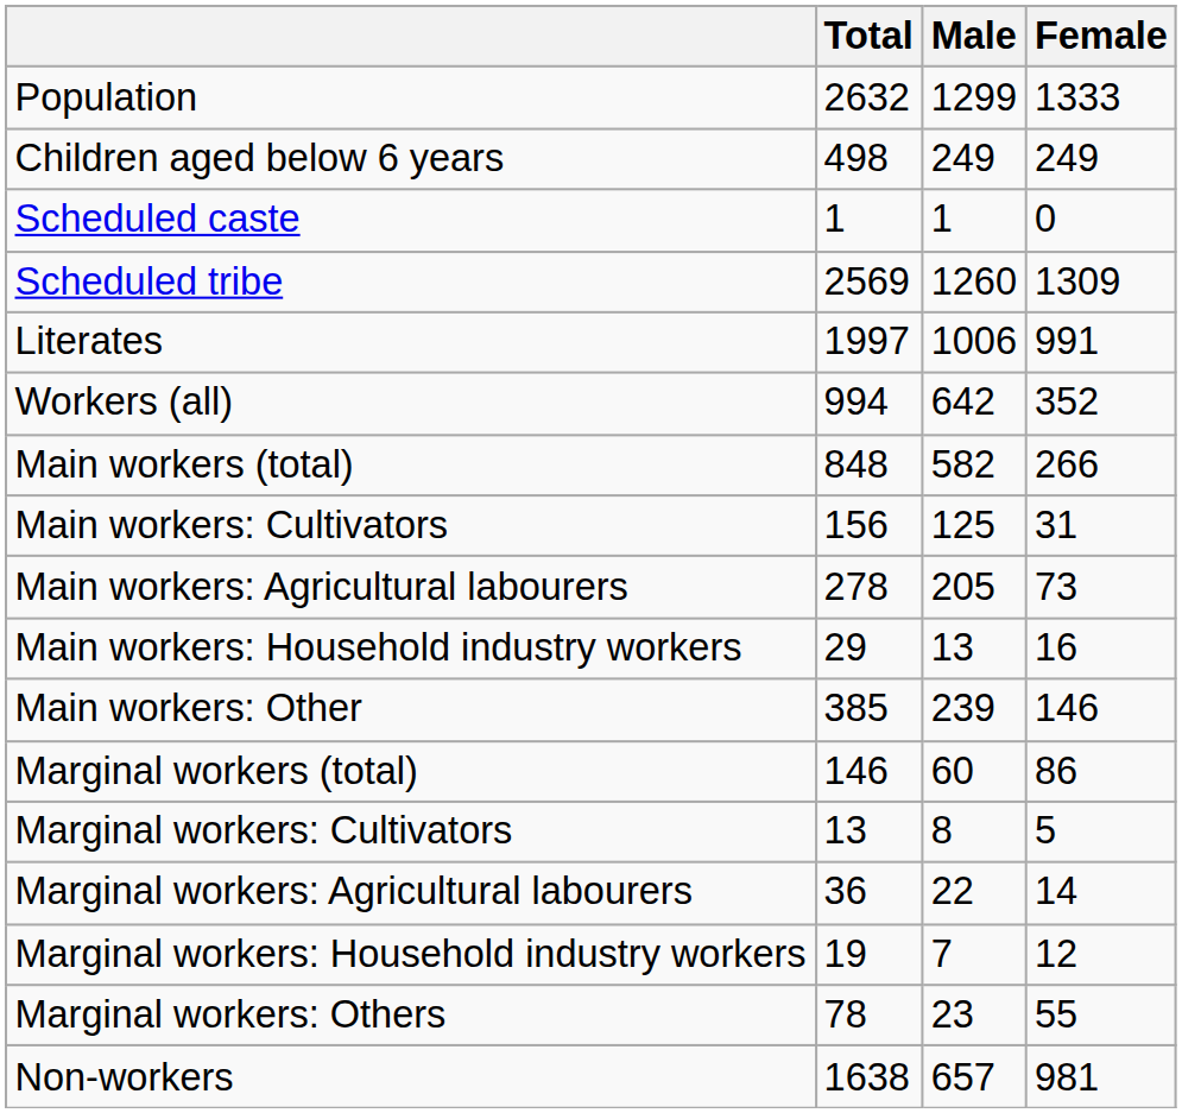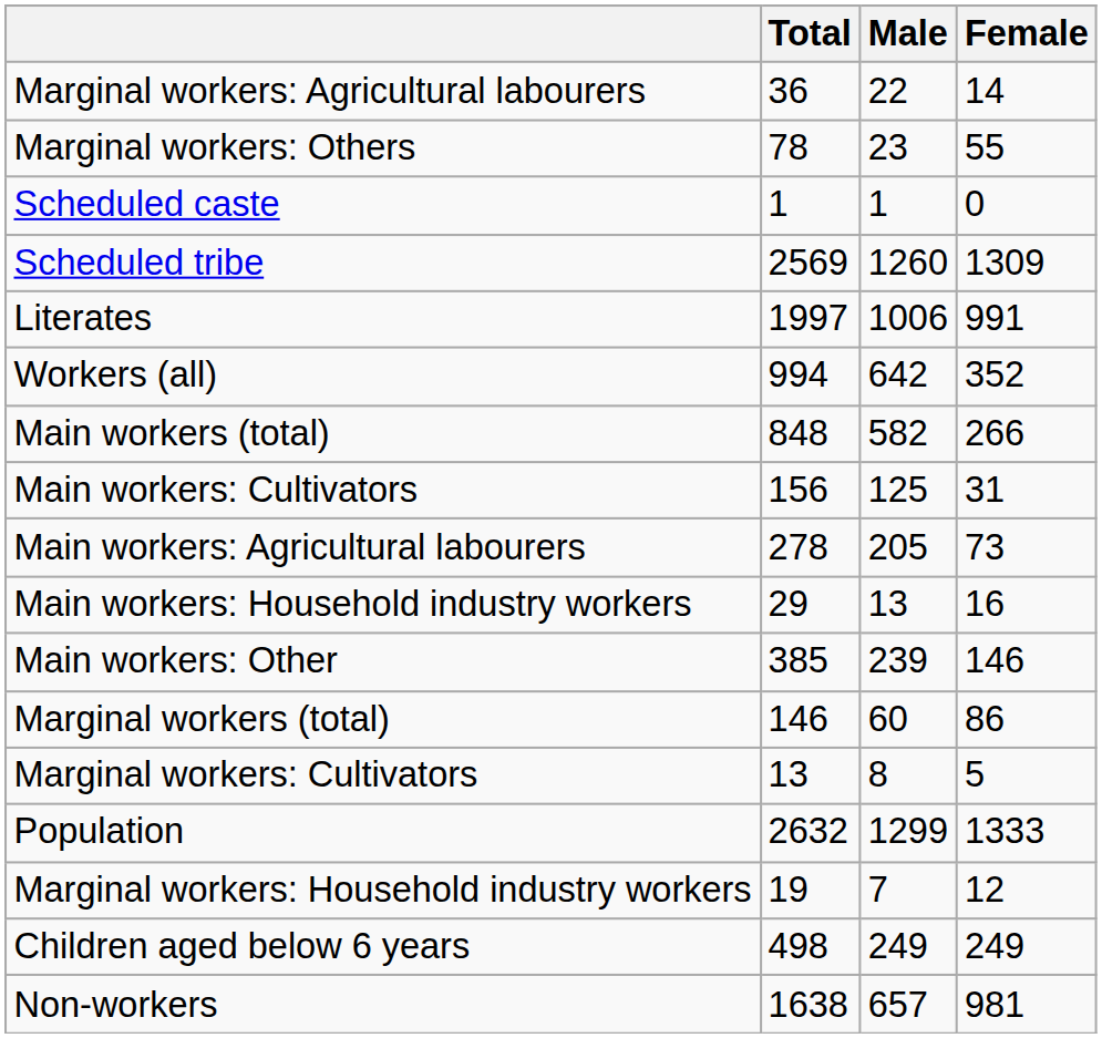rows swapped: Population <-> Marginal workers: Agricultural labourers
rows swapped: Children aged below 6 years <-> Marginal workers: Others
